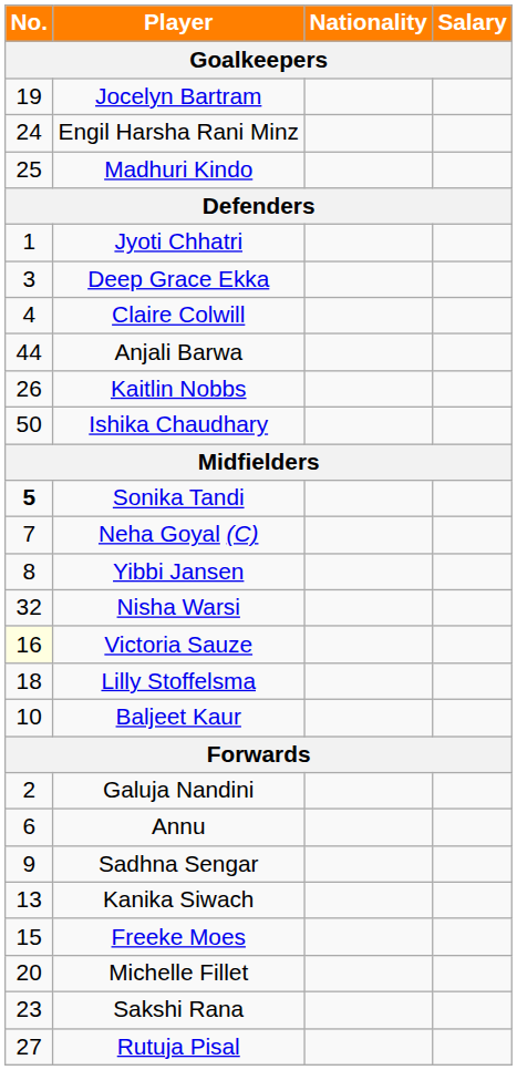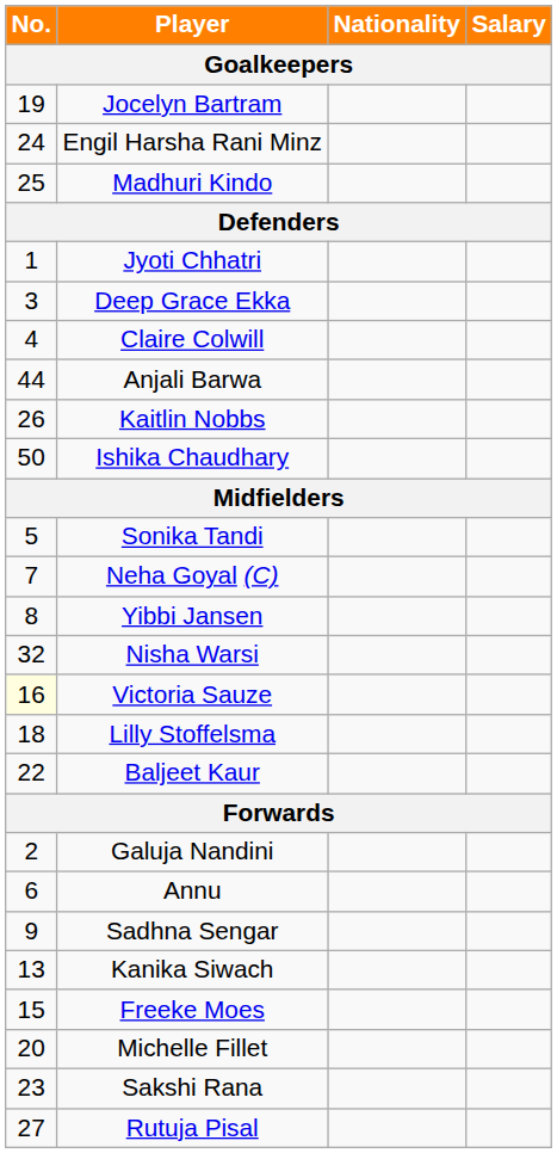Sonika Tandi | No.: bold -> normal
Baljeet Kaur | No.: 10 -> 22
